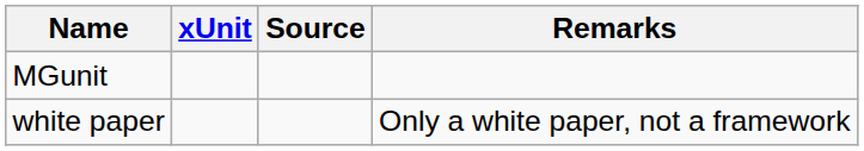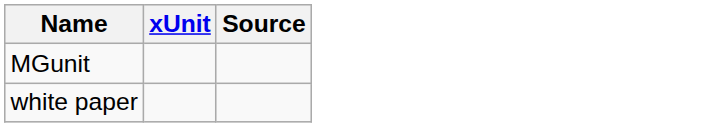- column: Remarks | Only a white paper, not a framework
